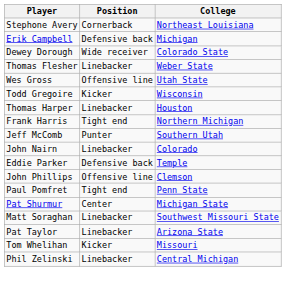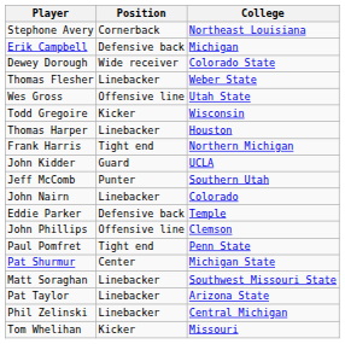+ row: John Kidder | Guard | UCLA
rows swapped: Tom Whelihan <-> Phil Zelinski
